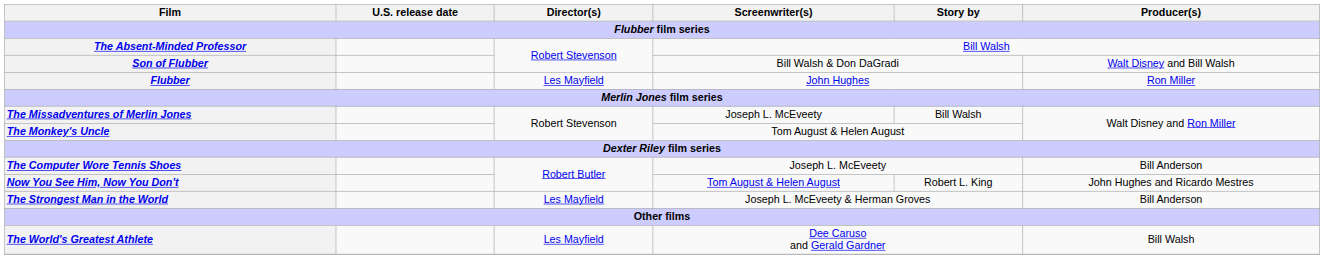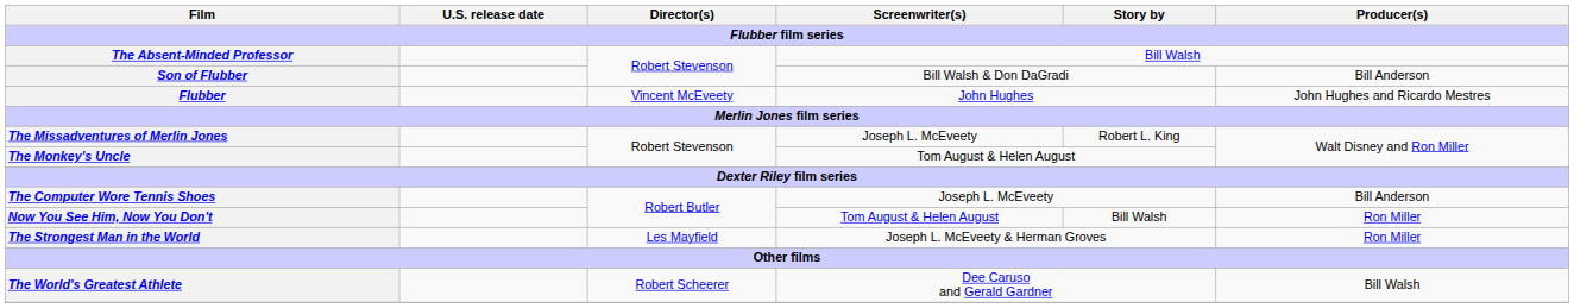Son of Flubber | Producer(s): Walt Disney and Bill Walsh -> Bill Anderson
Flubber | Director(s): Les Mayfield -> Vincent McEveety
Flubber | Producer(s): Ron Miller -> John Hughes and Ricardo Mestres
The Missadventures of Merlin Jones | Story by: Bill Walsh -> Robert L. King
Now You See Him, Now You Don't | Story by: Robert L. King -> Bill Walsh
Now You See Him, Now You Don't | Producer(s): John Hughes and Ricardo Mestres -> Ron Miller
The Strongest Man in the World | Producer(s): Bill Anderson -> Ron Miller
The World's Greatest Athlete | Director(s): Les Mayfield -> Robert Scheerer
